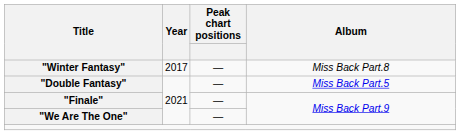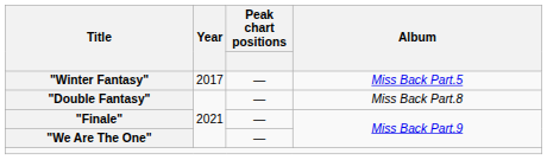"Winter Fantasy" | Album: Miss Back Part.8 -> Miss Back Part.5
"Double Fantasy" | Album: Miss Back Part.5 -> Miss Back Part.8
